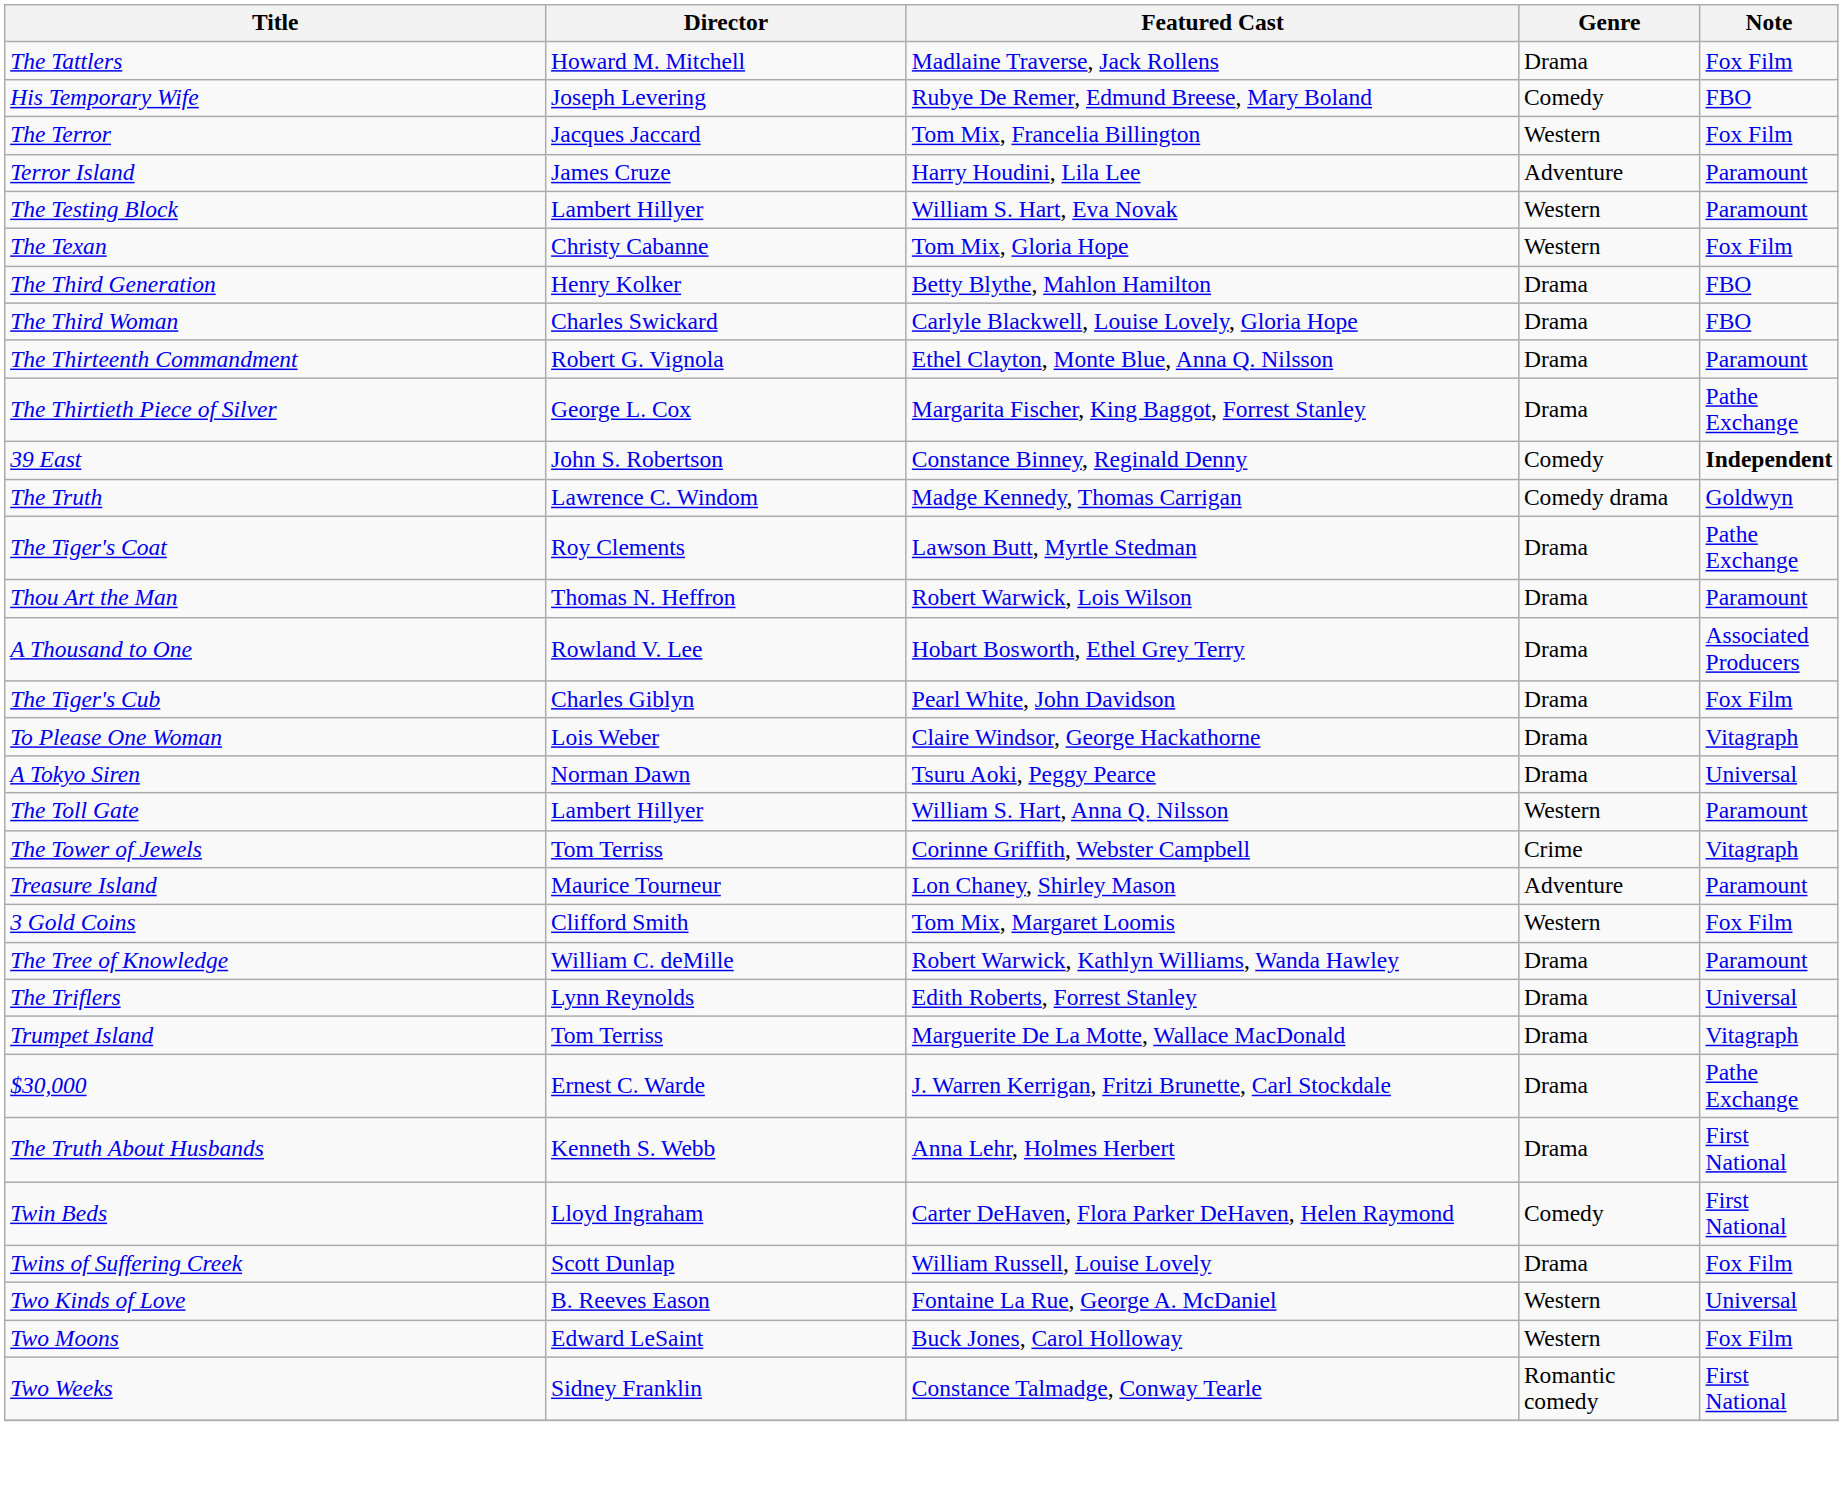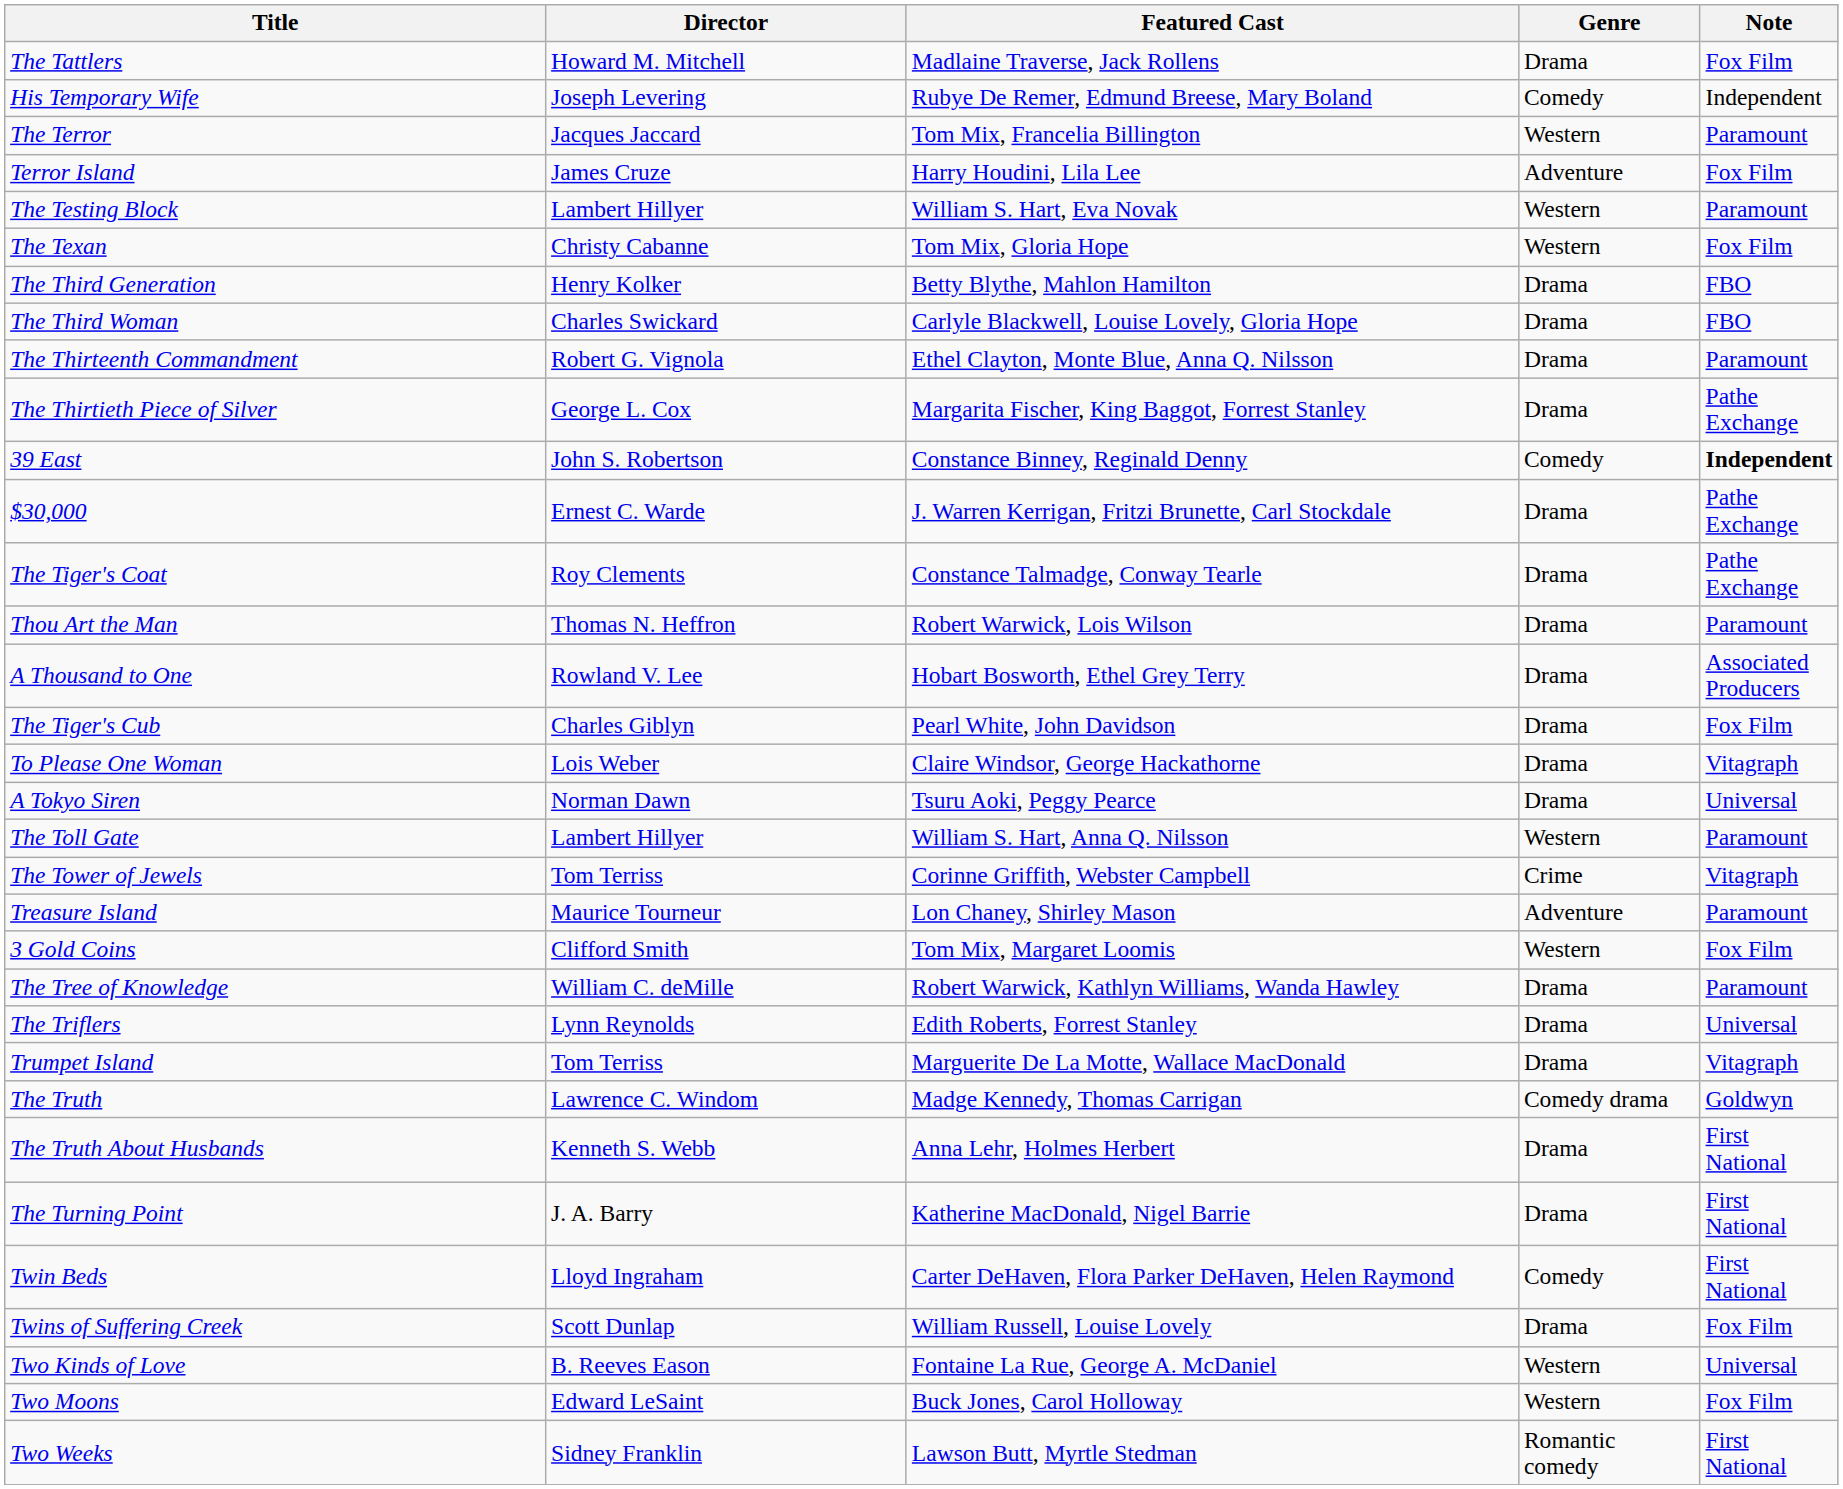His Temporary Wife | Note: FBO -> Independent
The Terror | Note: Fox Film -> Paramount
Terror Island | Note: Paramount -> Fox Film
rows swapped: $30,000 <-> The Truth
The Tiger's Coat | Featured Cast: Lawson Butt, Myrtle Stedman -> Constance Talmadge, Conway Tearle
+ row: The Turning Point | J. A. Barry | Katherine MacDonald, Nigel Barrie | Drama | First National
Two Weeks | Featured Cast: Constance Talmadge, Conway Tearle -> Lawson Butt, Myrtle Stedman
